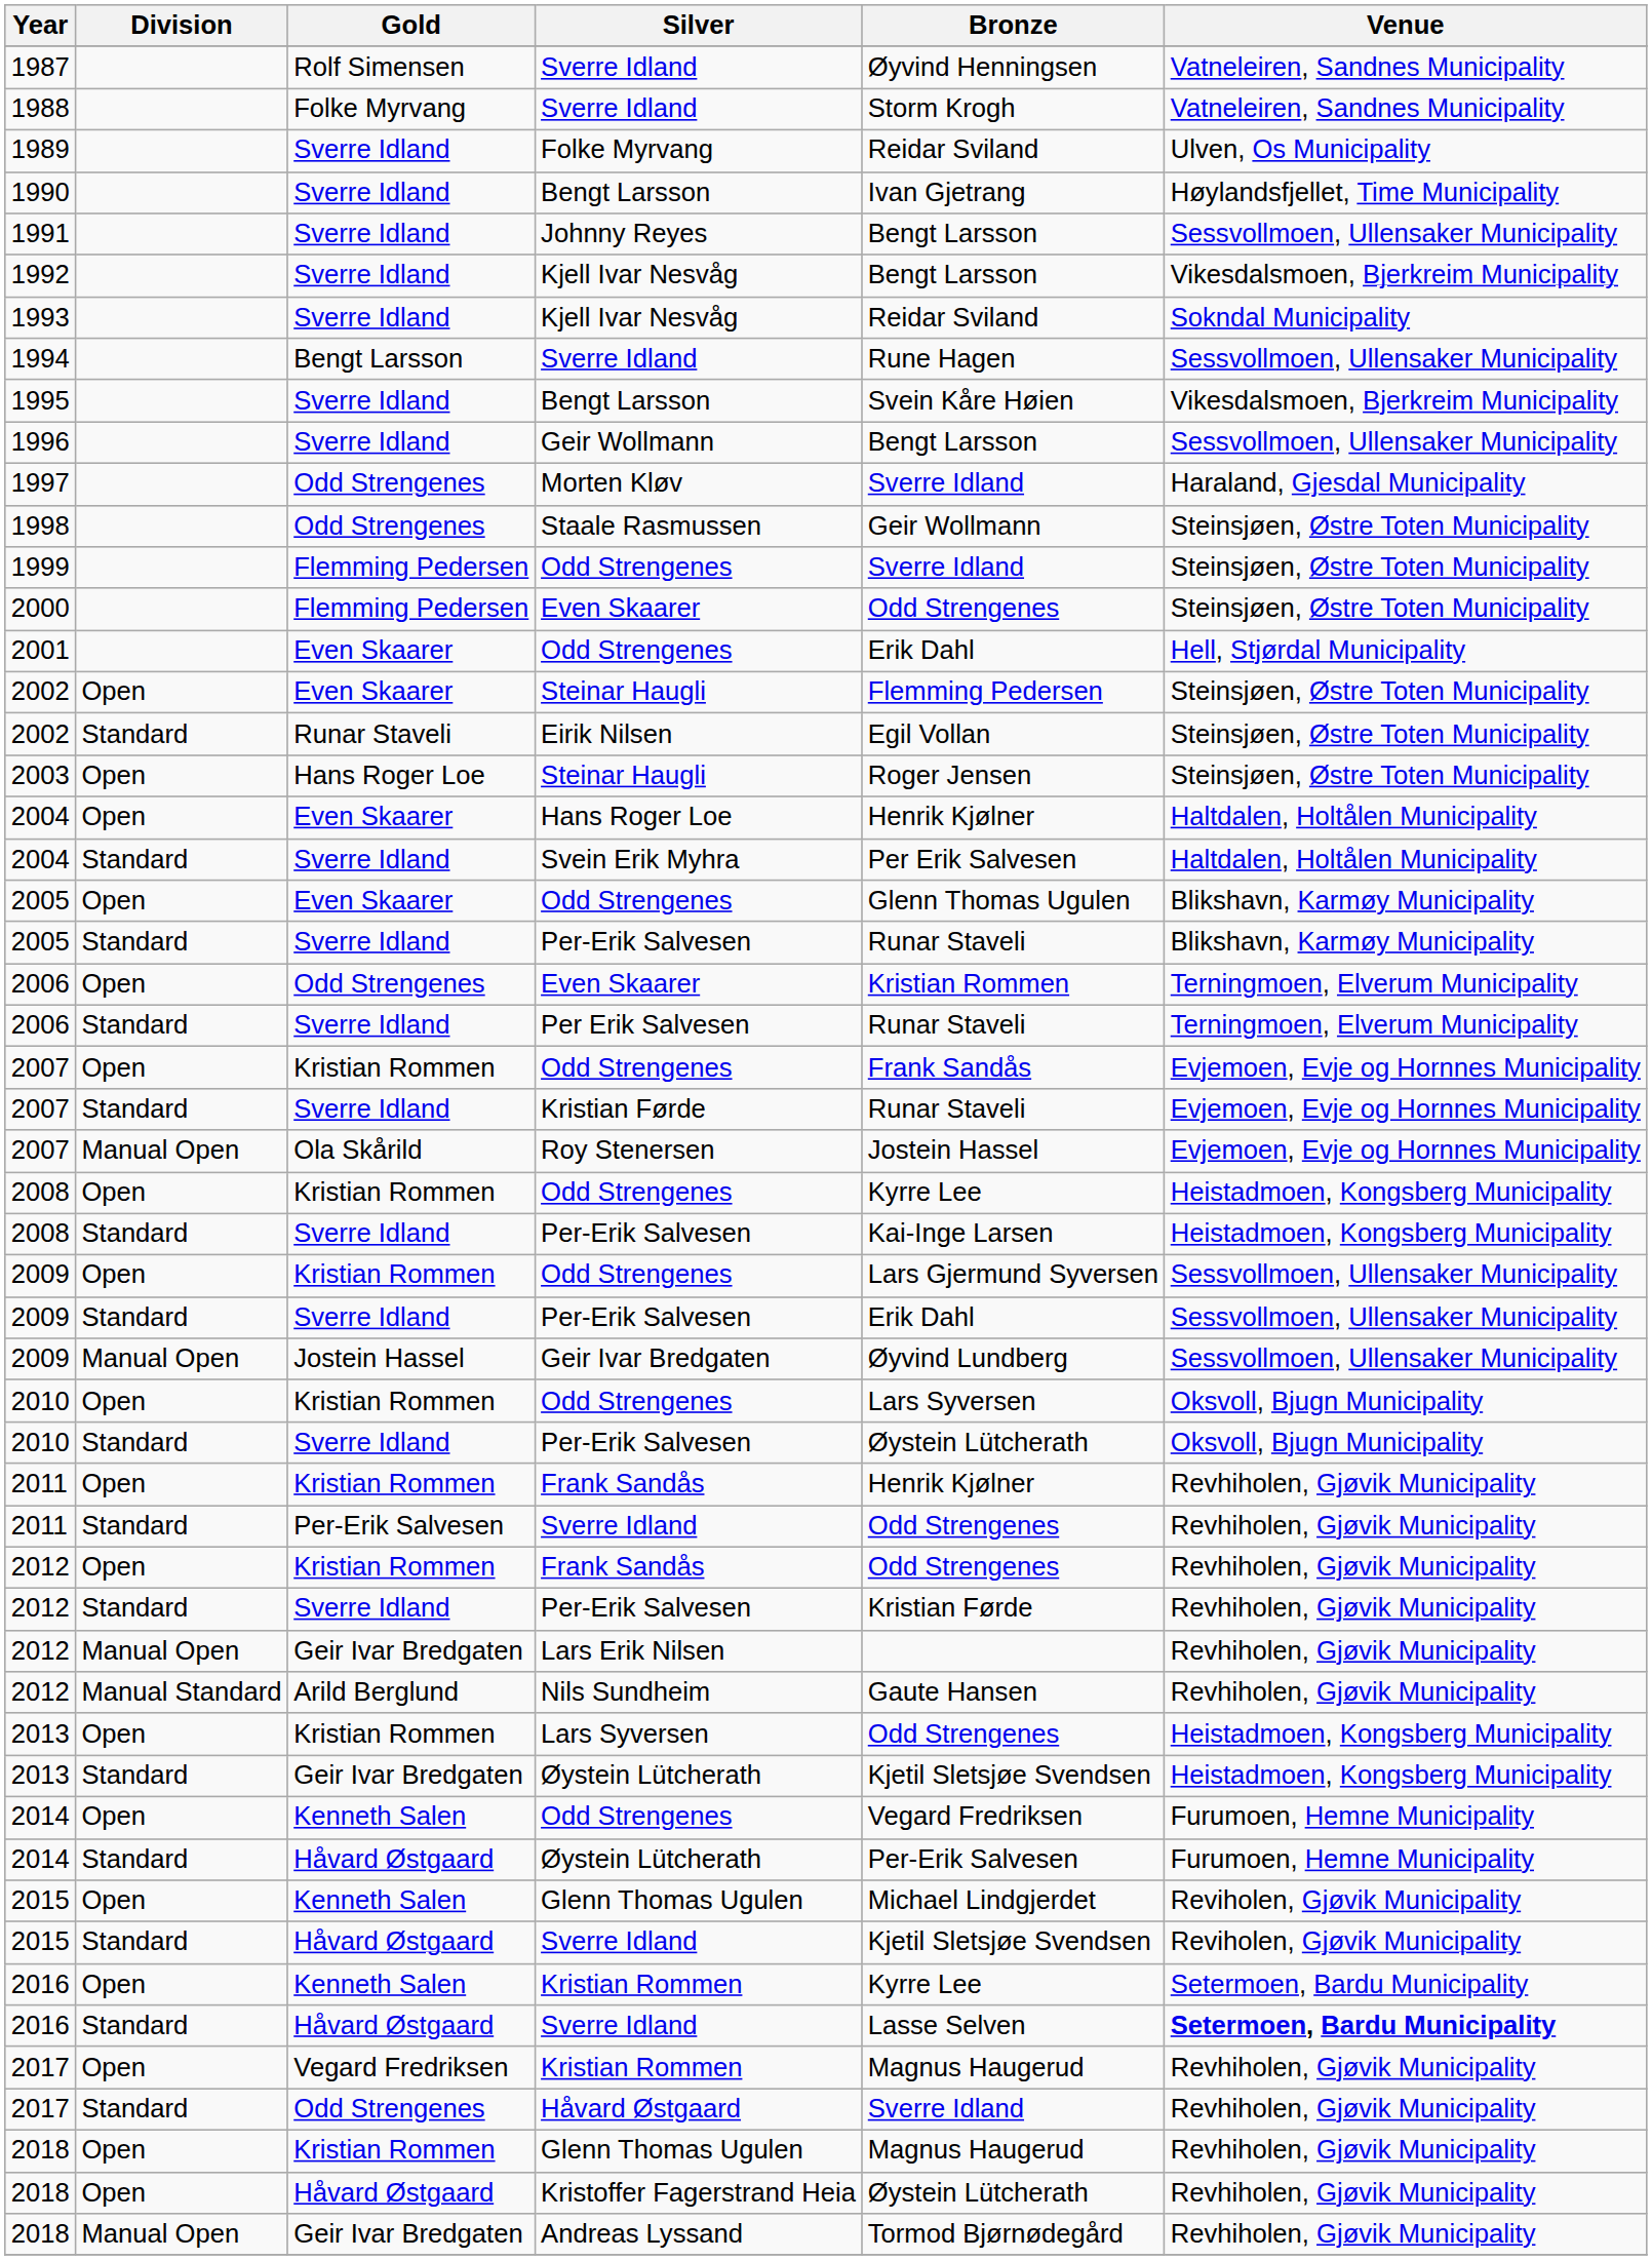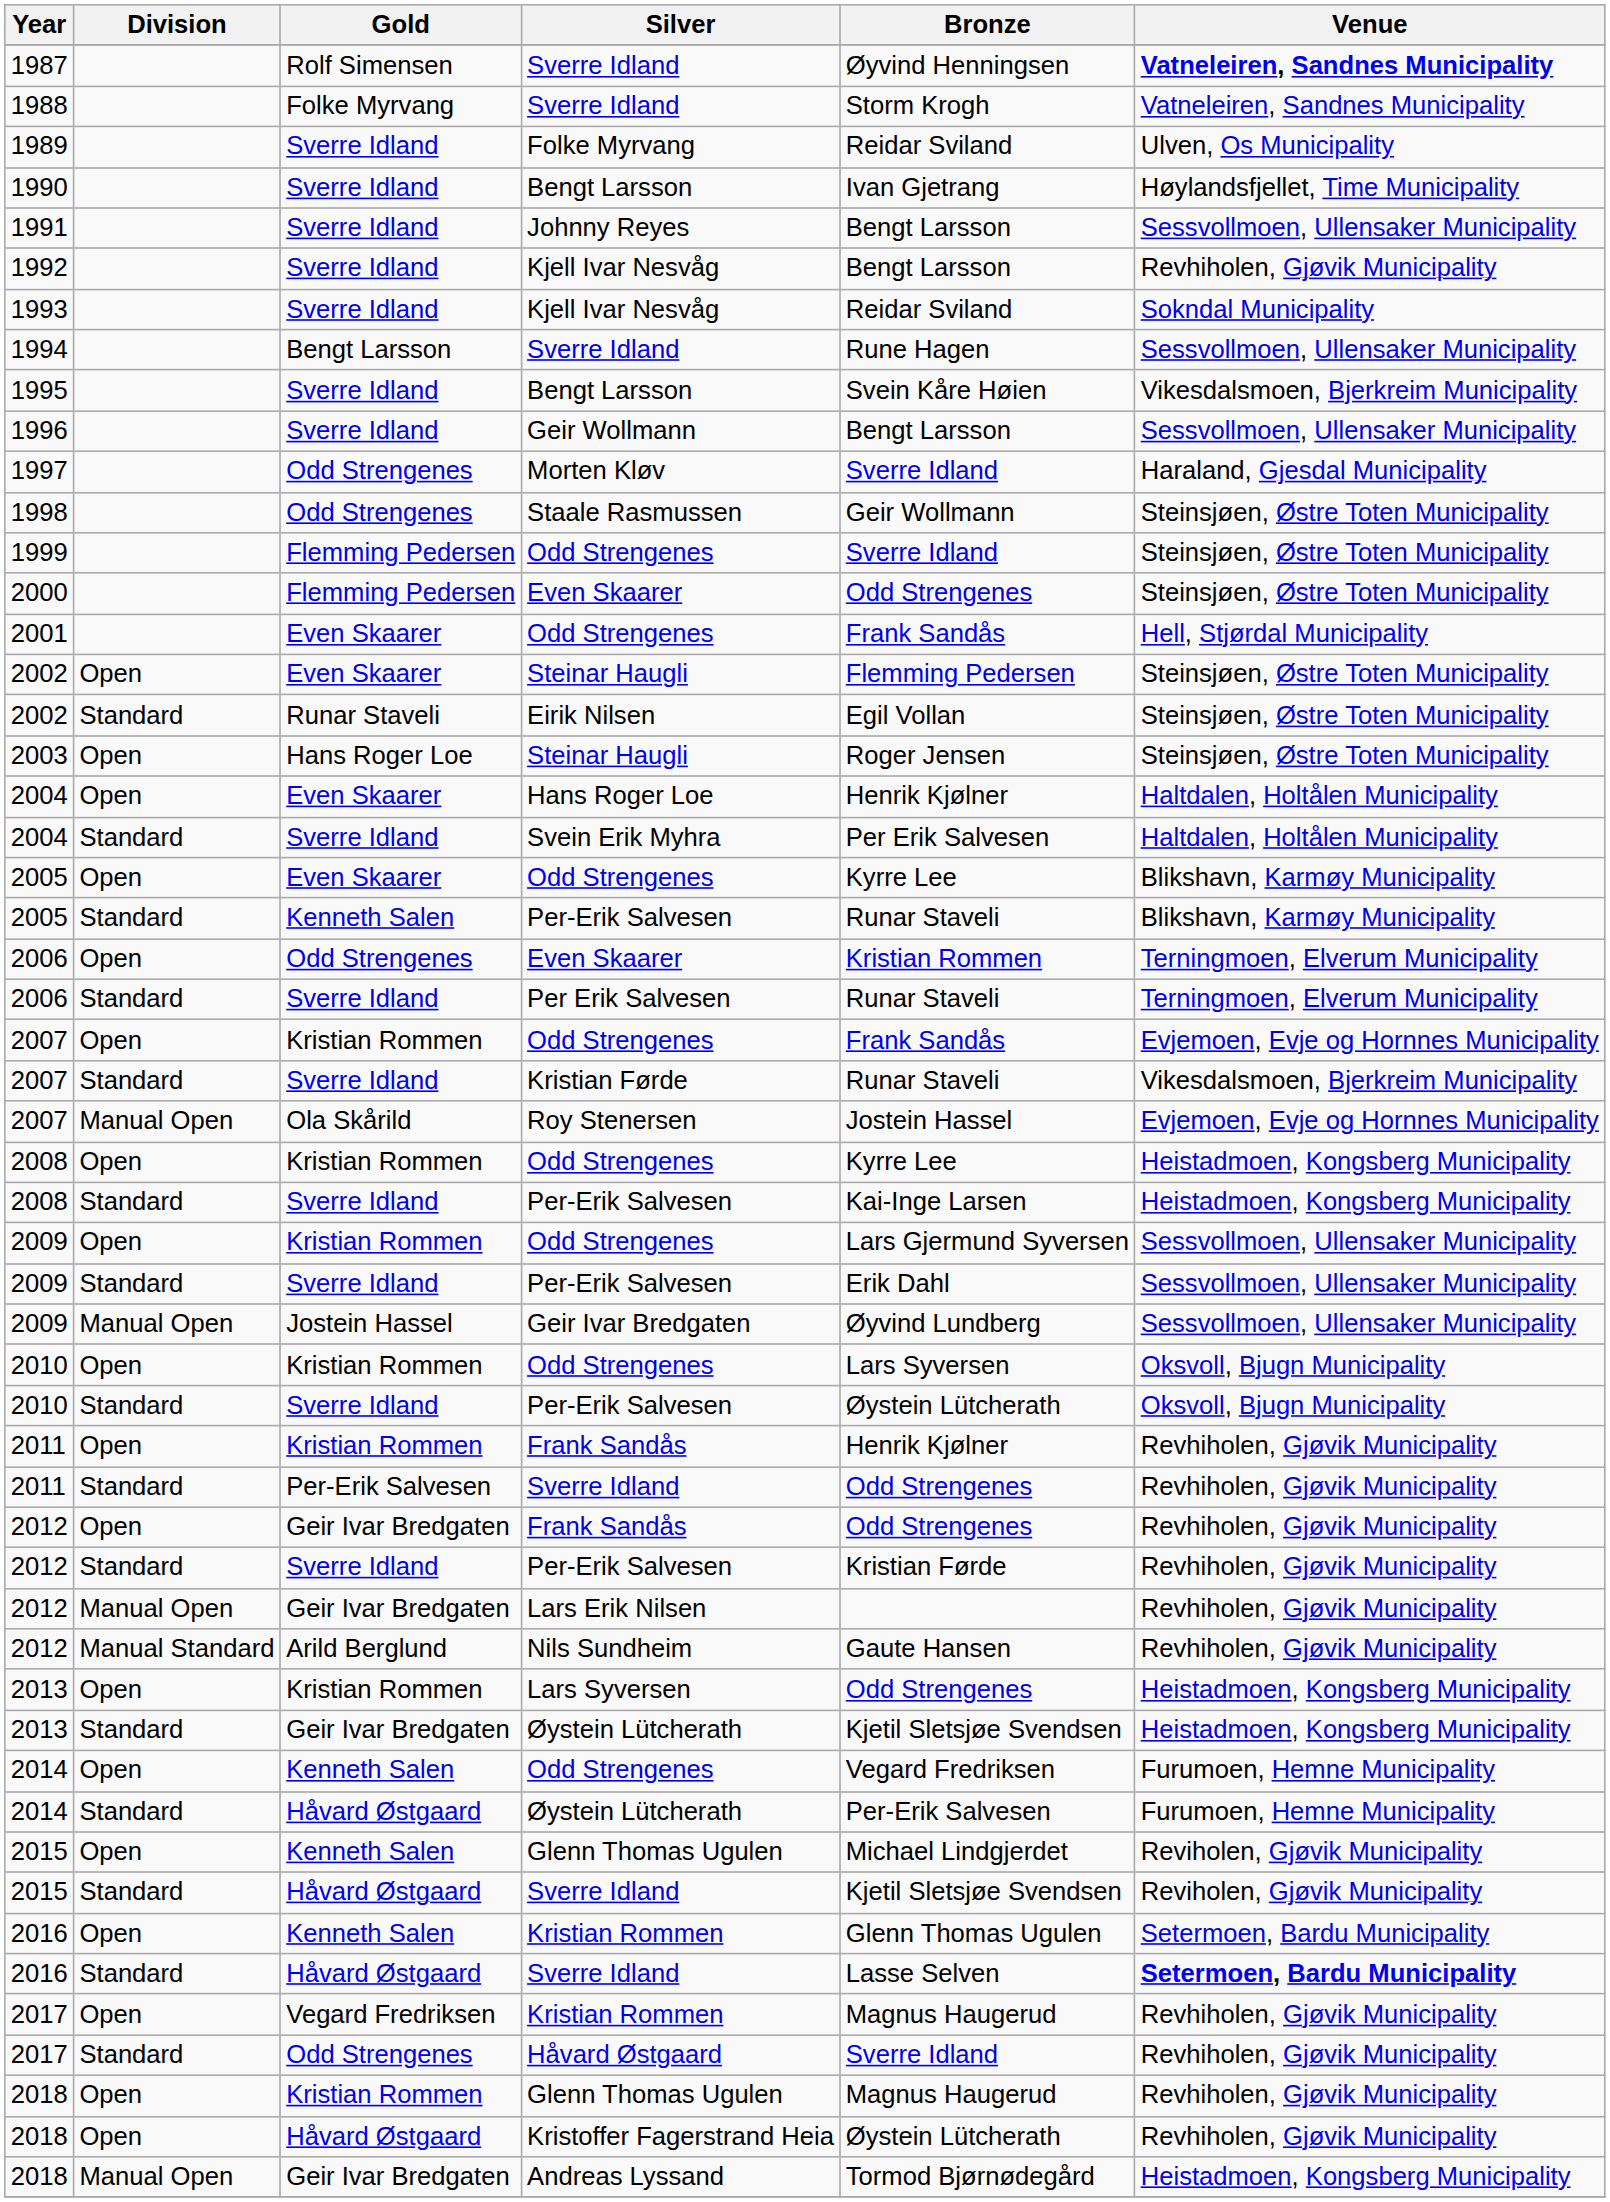1987 | Venue: normal -> bold
1992 | Venue: Vikesdalsmoen, Bjerkreim Municipality -> Revhiholen, Gjøvik Municipality
2001 | Bronze: Erik Dahl -> Frank Sandås
2005 / Odd Strengenes | Bronze: Glenn Thomas Ugulen -> Kyrre Lee
2005 / Per-Erik Salvesen | Gold: Sverre Idland -> Kenneth Salen
2007 / Kristian Førde | Venue: Evjemoen, Evje og Hornnes Municipality -> Vikesdalsmoen, Bjerkreim Municipality
2012 / Frank Sandås | Gold: Kristian Rommen -> Geir Ivar Bredgaten
2016 / Kristian Rommen | Bronze: Kyrre Lee -> Glenn Thomas Ugulen
2018 / Andreas Lyssand | Venue: Revhiholen, Gjøvik Municipality -> Heistadmoen, Kongsberg Municipality
